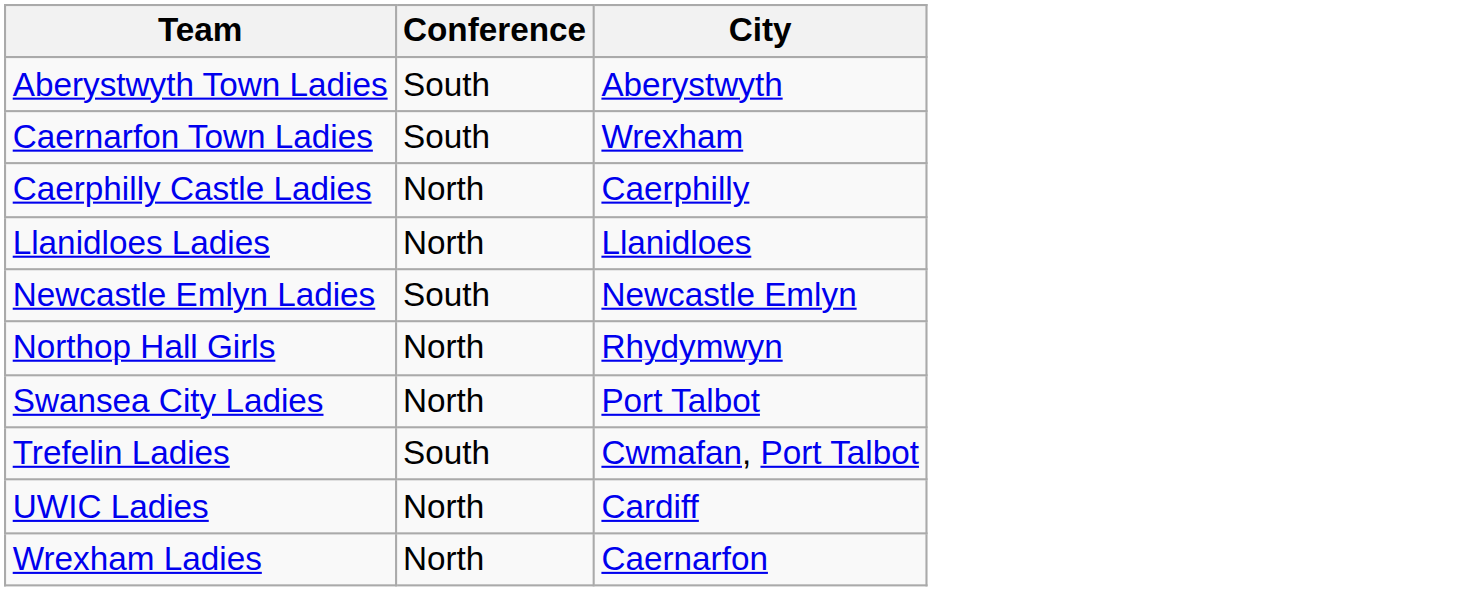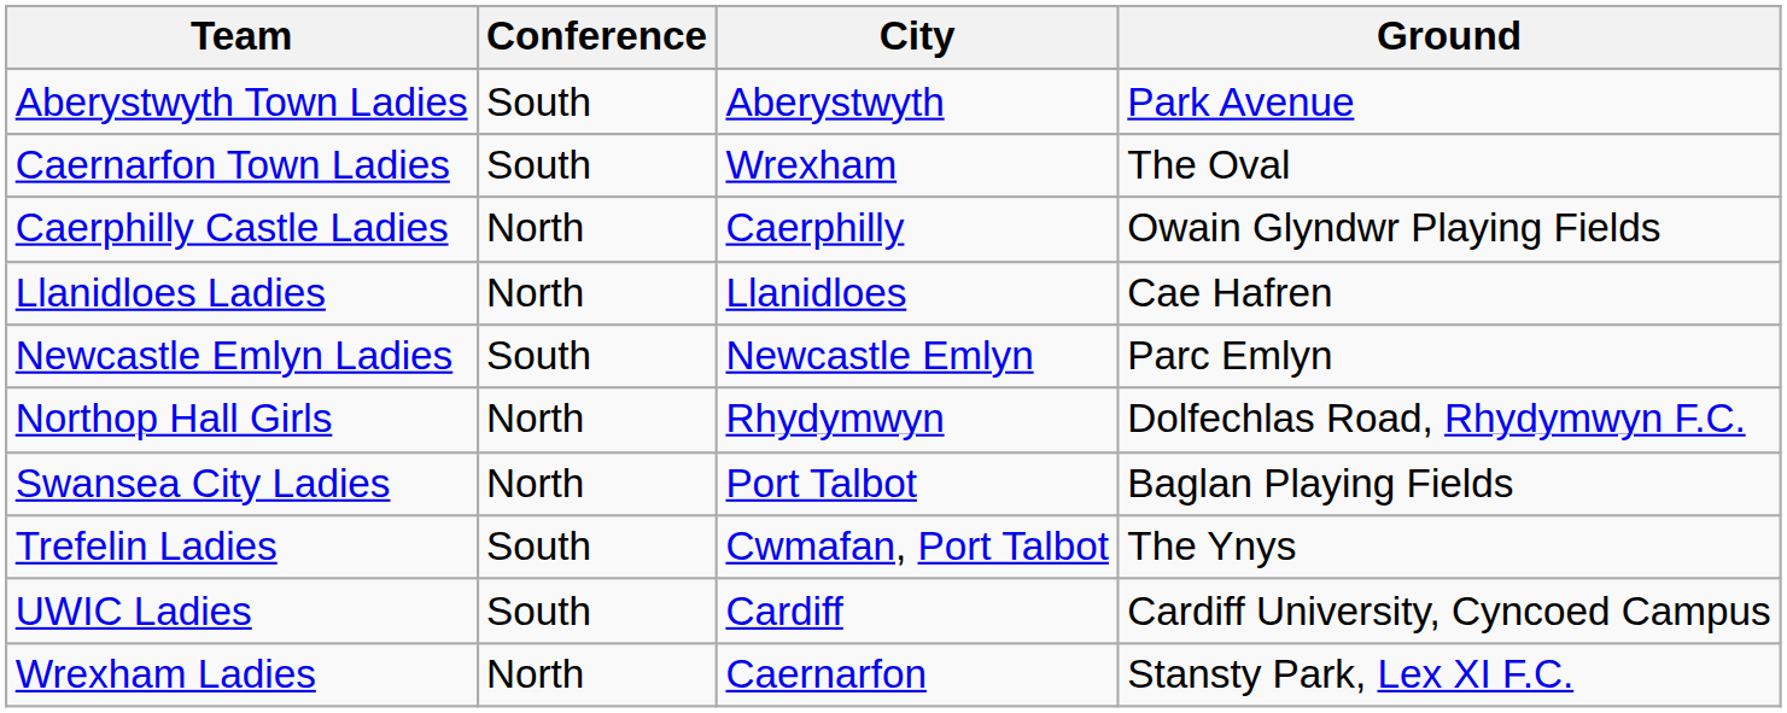+ column: Ground | Park Avenue | The Oval | Owain Glyndwr Playing Fields | Cae Hafren | Parc Emlyn | Dolfechlas Road, Rhydymwyn F.C. | Baglan Playing Fields | The Ynys | Cardiff University, Cyncoed Campus | Stansty Park, Lex XI F.C.
UWIC Ladies | Conference: North -> South
